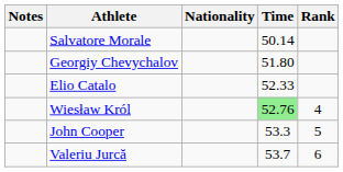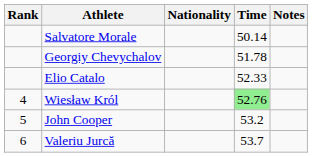columns swapped: Rank <-> Notes
Georgiy Chevychalov | Time: 51.80 -> 51.78
John Cooper | Time: 53.3 -> 53.2
